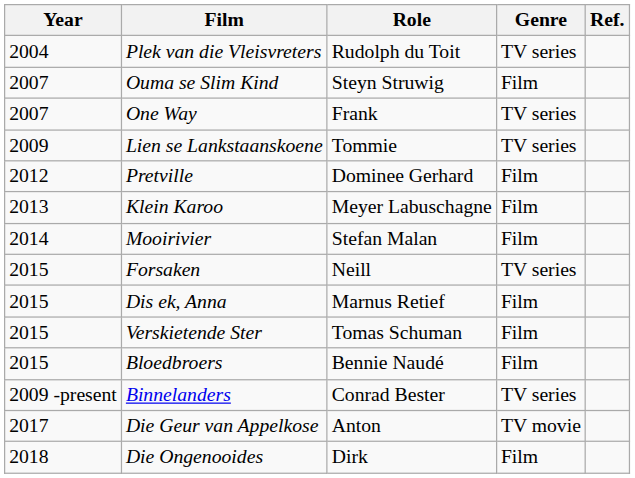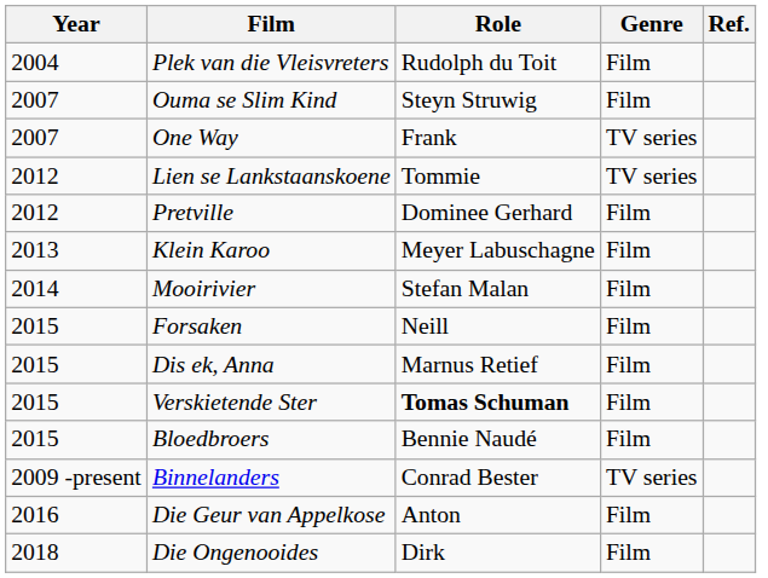Plek van die Vleisvreters | Genre: TV series -> Film
Lien se Lankstaanskoene | Year: 2009 -> 2012
Forsaken | Genre: TV series -> Film
Verskietende Ster | Role: normal -> bold
Die Geur van Appelkose | Year: 2017 -> 2016
Die Geur van Appelkose | Genre: TV movie -> Film
